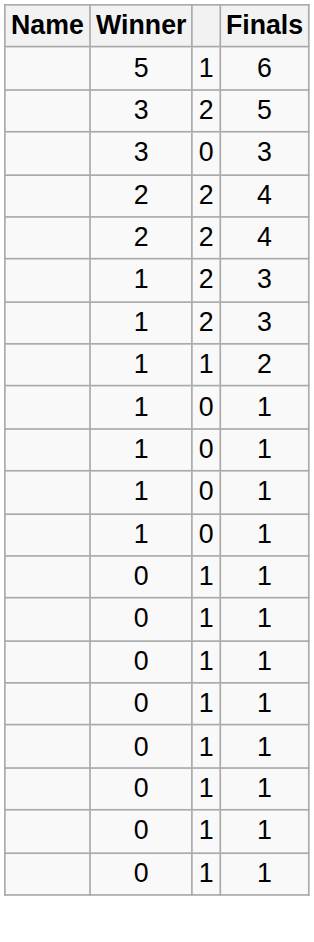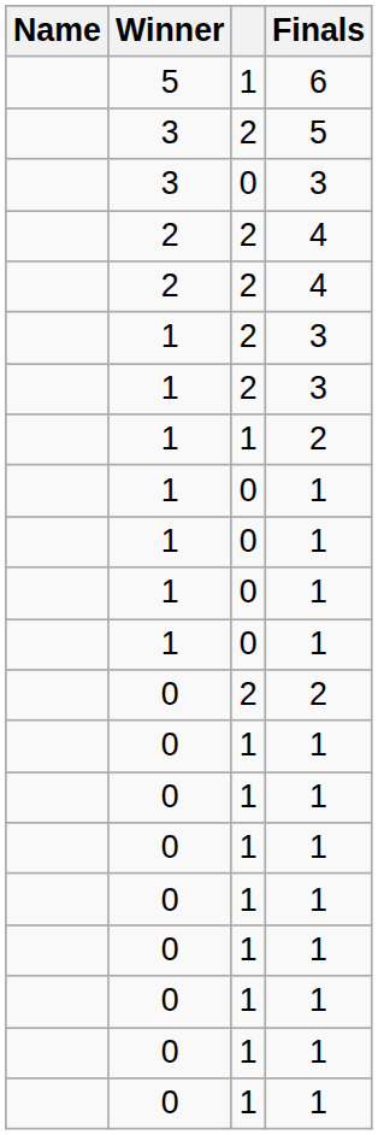+ row: 0 | 2 | 2
